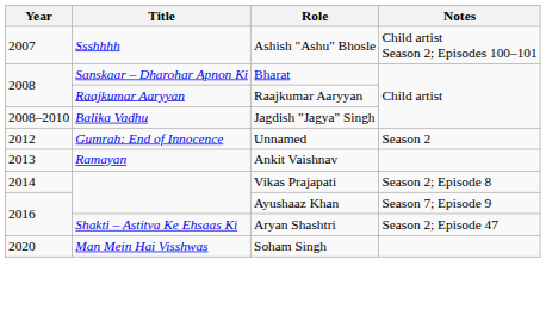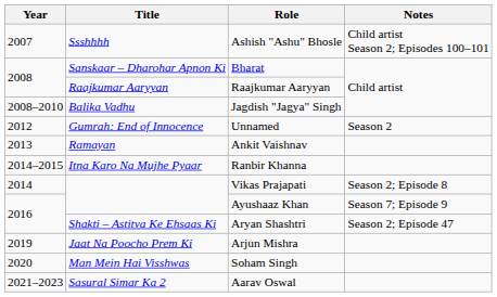+ row: 2014–2015 | Itna Karo Na Mujhe Pyaar | Ranbir Khanna
+ row: 2019 | Jaat Na Poocho Prem Ki | Arjun Mishra
+ row: 2021–2023 | Sasural Simar Ka 2 | Aarav Oswal
